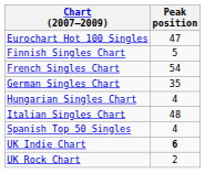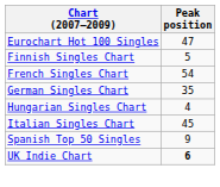Italian Singles Chart | Peak position: 48 -> 45
Spanish Top 50 Singles | Peak position: 4 -> 9
- row: UK Rock Chart | 2
